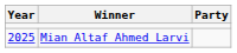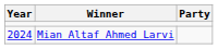Mian Altaf Ahmed Larvi | Year: 2025 -> 2024
